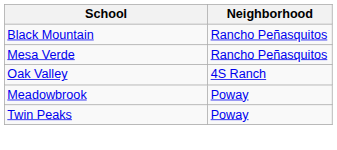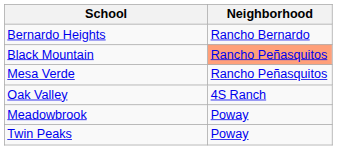+ row: Bernardo Heights | Rancho Bernardo
Black Mountain | Neighborhood: no background -> lightsalmon background
